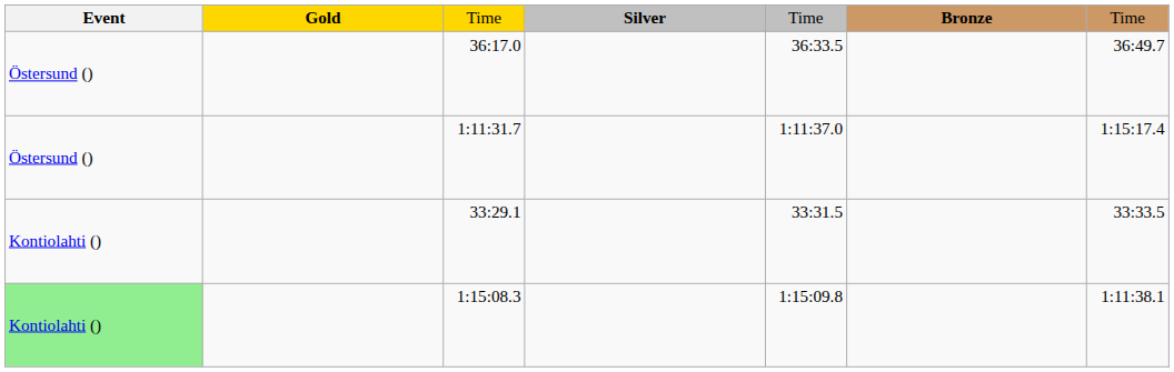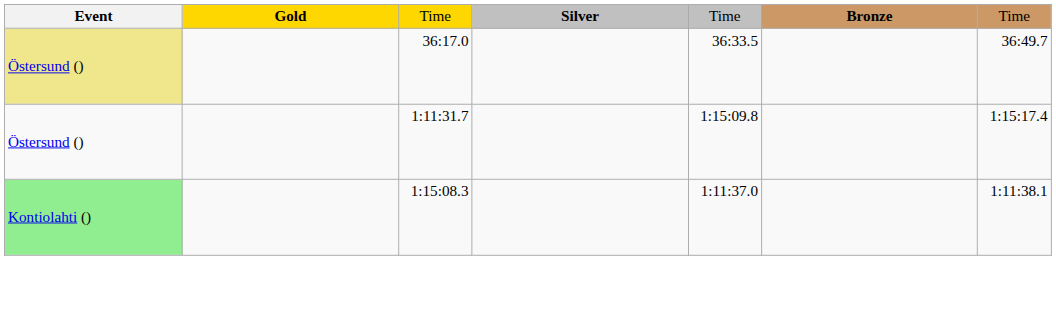36:17.0 | Event: no background -> khaki background
1:11:31.7 | column 5: 1:11:37.0 -> 1:15:09.8
- row: Kontiolahti () | 33:29.1 | 33:31.5 | 33:33.5
1:15:08.3 | column 5: 1:15:09.8 -> 1:11:37.0
